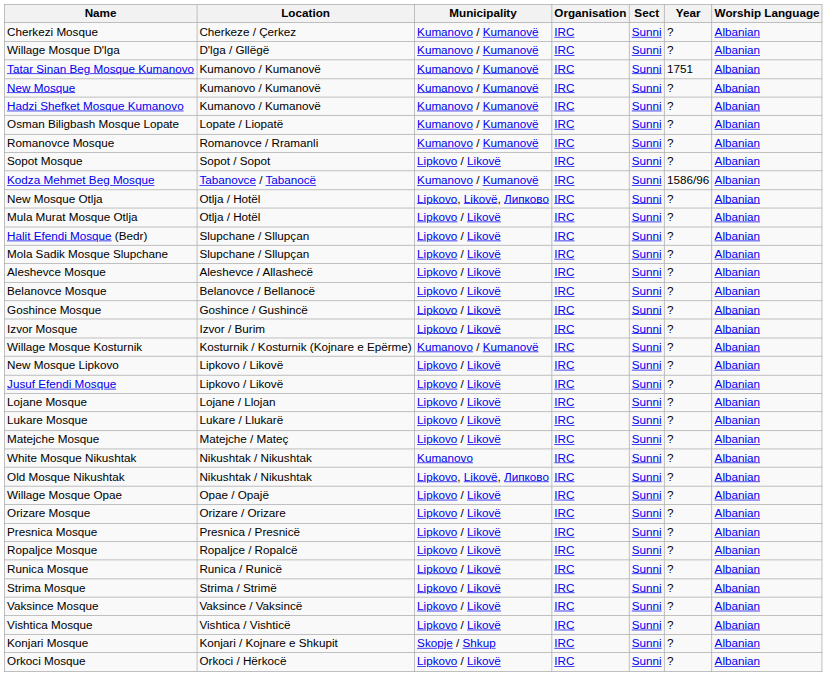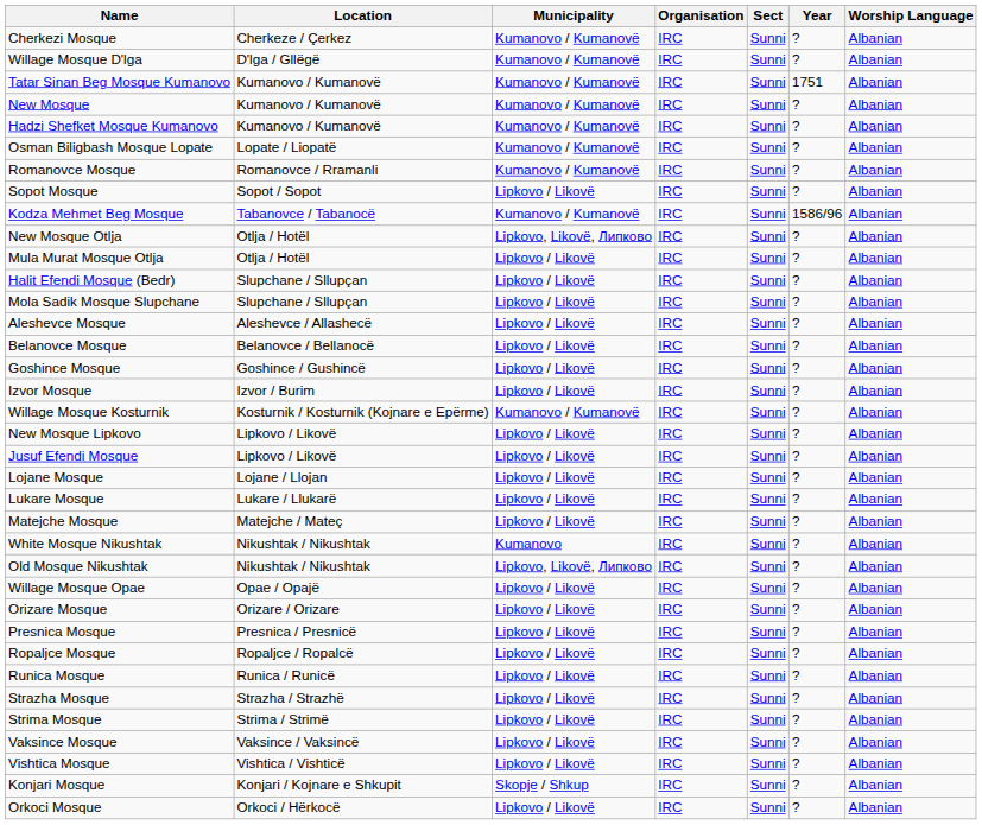+ row: Strazha Mosque | Strazha / Strazhë | Lipkovo / Likovë | IRC | Sunni | ? | Albanian
